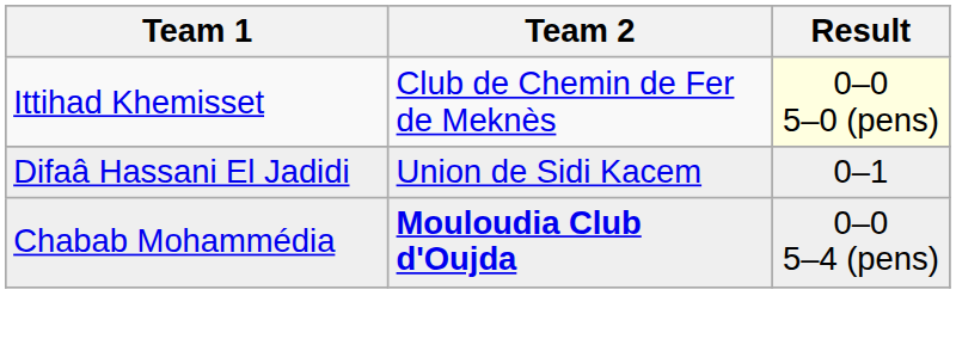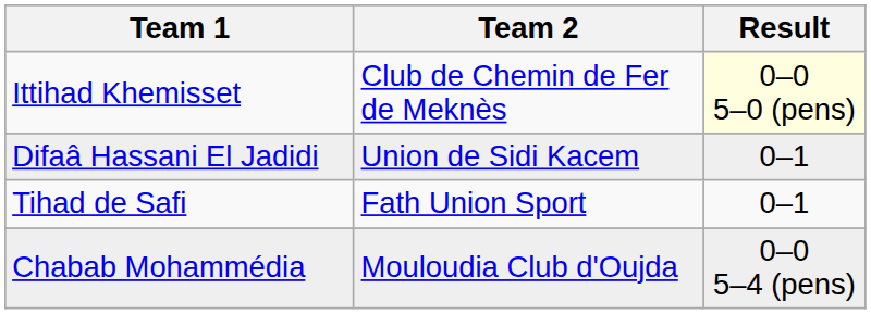+ row: Tihad de Safi | Fath Union Sport | 0–1
Chabab Mohammédia | Team 2: bold -> normal
